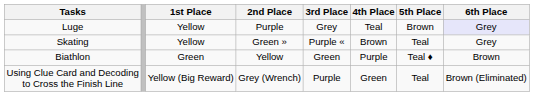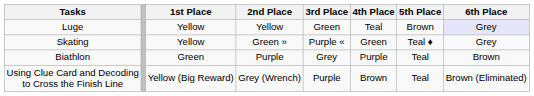Luge | 2nd Place: Purple -> Yellow
Luge | 3rd Place: Grey -> Green
Skating | 4th Place: Brown -> Green
Skating | 5th Place: Teal -> Teal ♦
Biathlon | 2nd Place: Yellow -> Purple
Biathlon | 3rd Place: Green -> Grey
Biathlon | 5th Place: Teal ♦ -> Teal
Using Clue Card and Decoding to Cross the Finish Line | 4th Place: Green -> Brown
